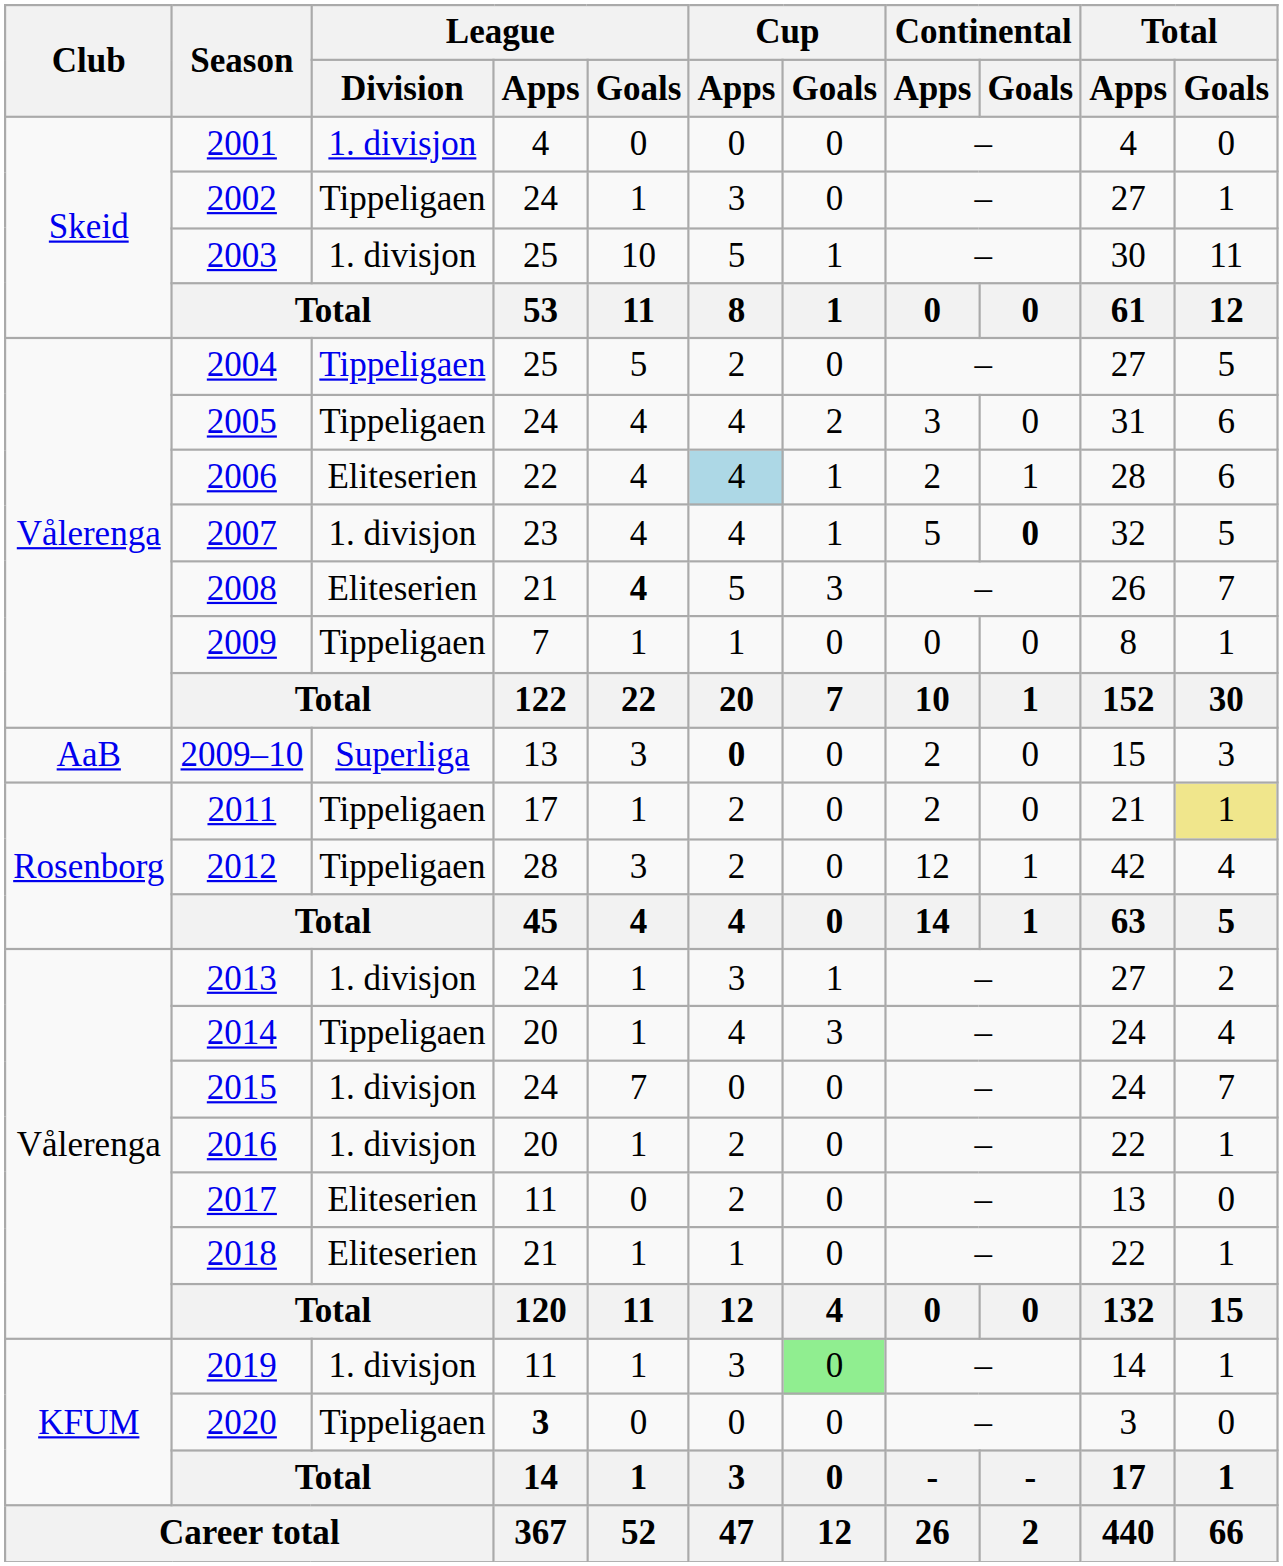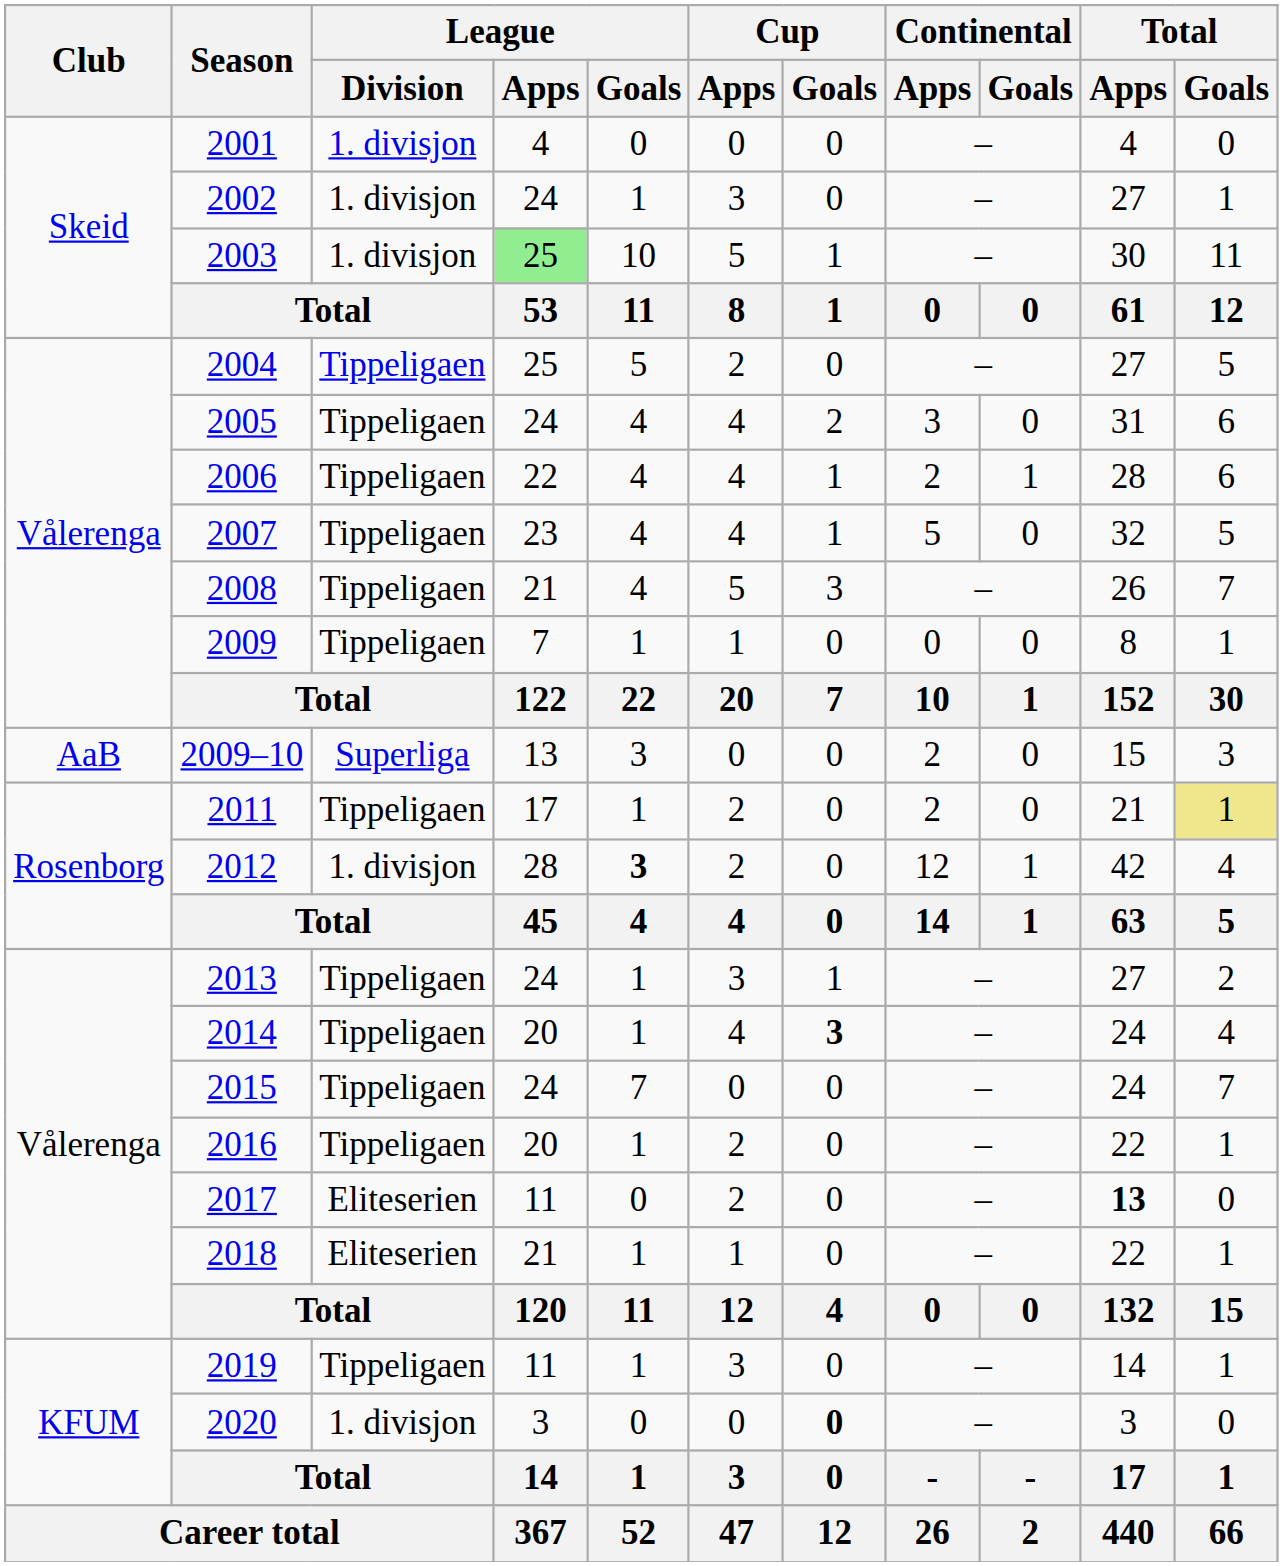2002 | League / Division: Tippeligaen -> 1. divisjon
2003 | League / Apps: no background -> lightgreen background
2006 | League / Division: Eliteserien -> Tippeligaen
2006 | Cup / Apps: lightblue background -> no background
2007 | League / Division: 1. divisjon -> Tippeligaen
2007 | Continental / Goals: bold -> normal
2008 | League / Division: Eliteserien -> Tippeligaen
2008 | League / Goals: bold -> normal
2009–10 | Cup / Apps: bold -> normal
2012 | League / Division: Tippeligaen -> 1. divisjon
2012 | League / Goals: normal -> bold
2013 | League / Division: 1. divisjon -> Tippeligaen
2014 | Cup / Goals: normal -> bold
2015 | League / Division: 1. divisjon -> Tippeligaen
2016 | League / Division: 1. divisjon -> Tippeligaen
2017 | Total / Apps: normal -> bold
2019 | League / Division: 1. divisjon -> Tippeligaen
2019 | Cup / Goals: lightgreen background -> no background
2020 | League / Division: Tippeligaen -> 1. divisjon
2020 | League / Apps: bold -> normal
2020 | Cup / Goals: normal -> bold
